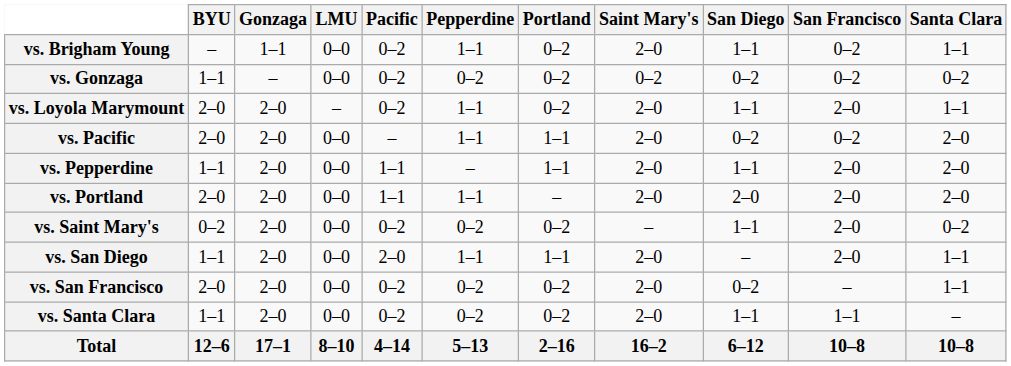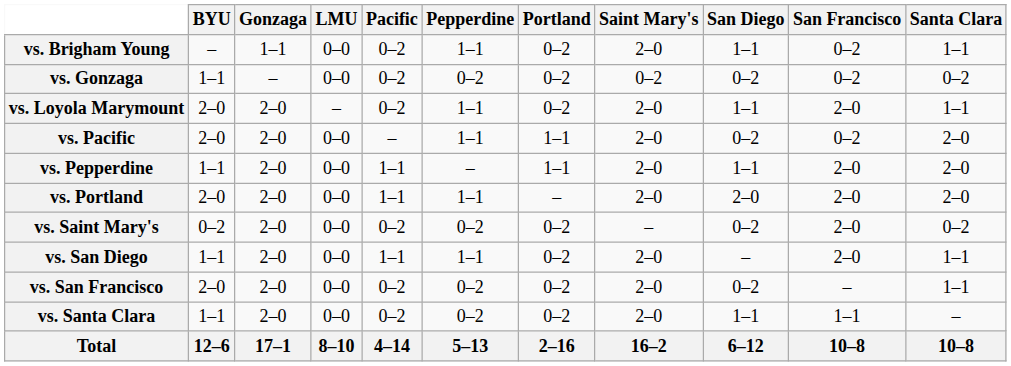vs. Saint Mary's | San Diego: 1–1 -> 0–2
vs. San Diego | Pacific: 2–0 -> 1–1
vs. San Diego | Portland: 1–1 -> 0–2
